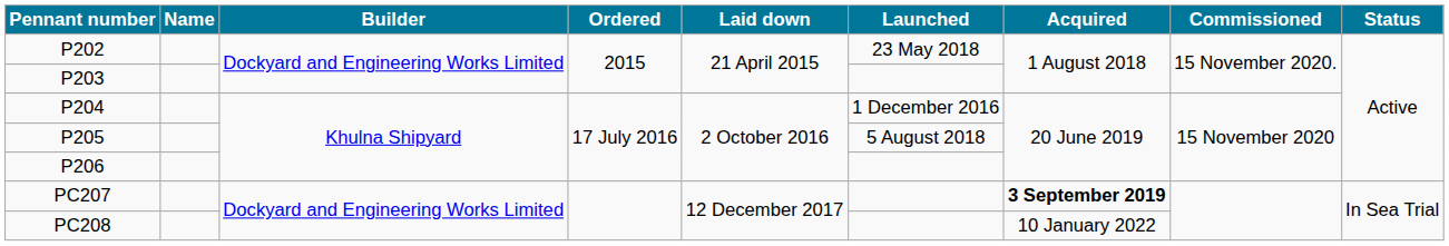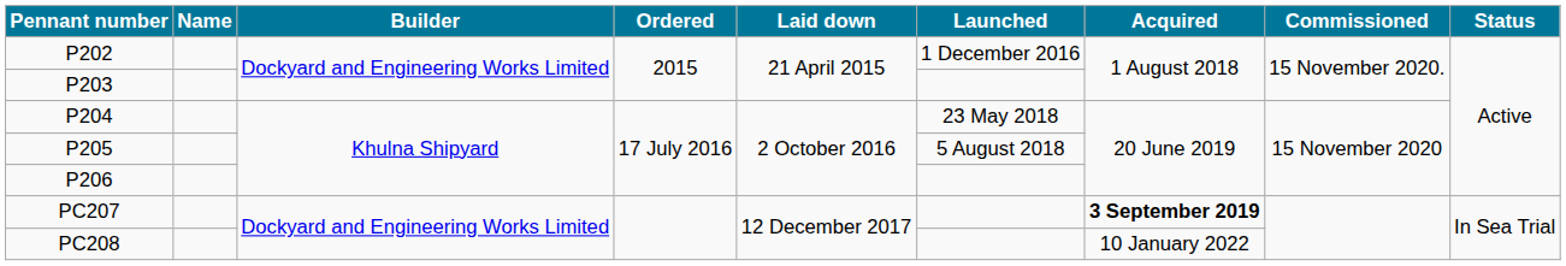P202 | Launched: 23 May 2018 -> 1 December 2016
P204 | Launched: 1 December 2016 -> 23 May 2018
